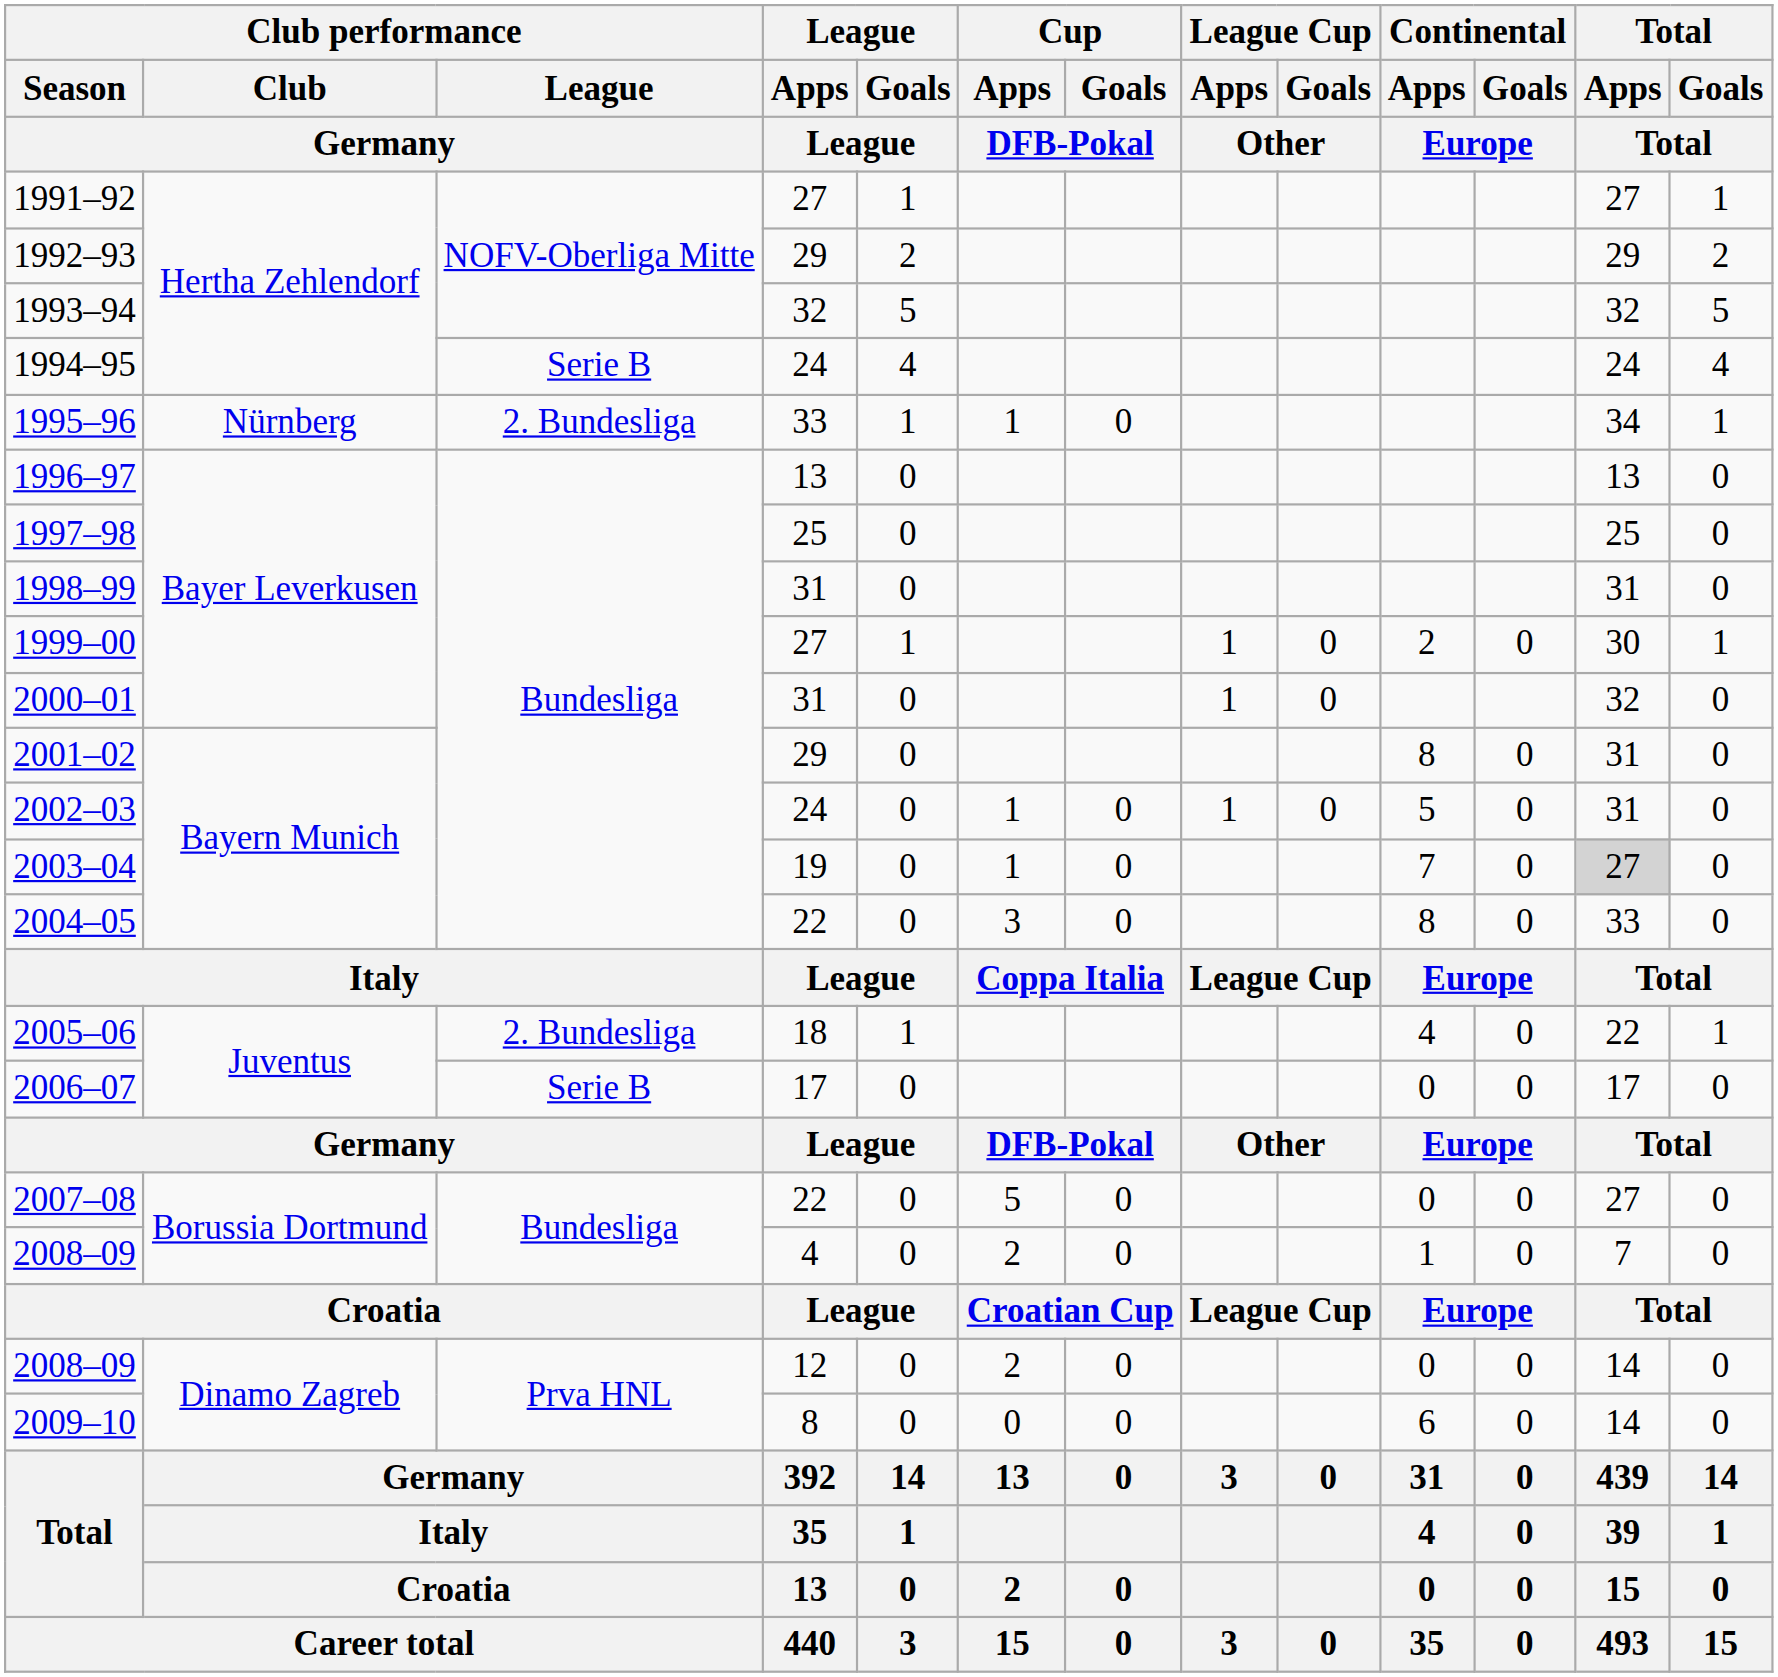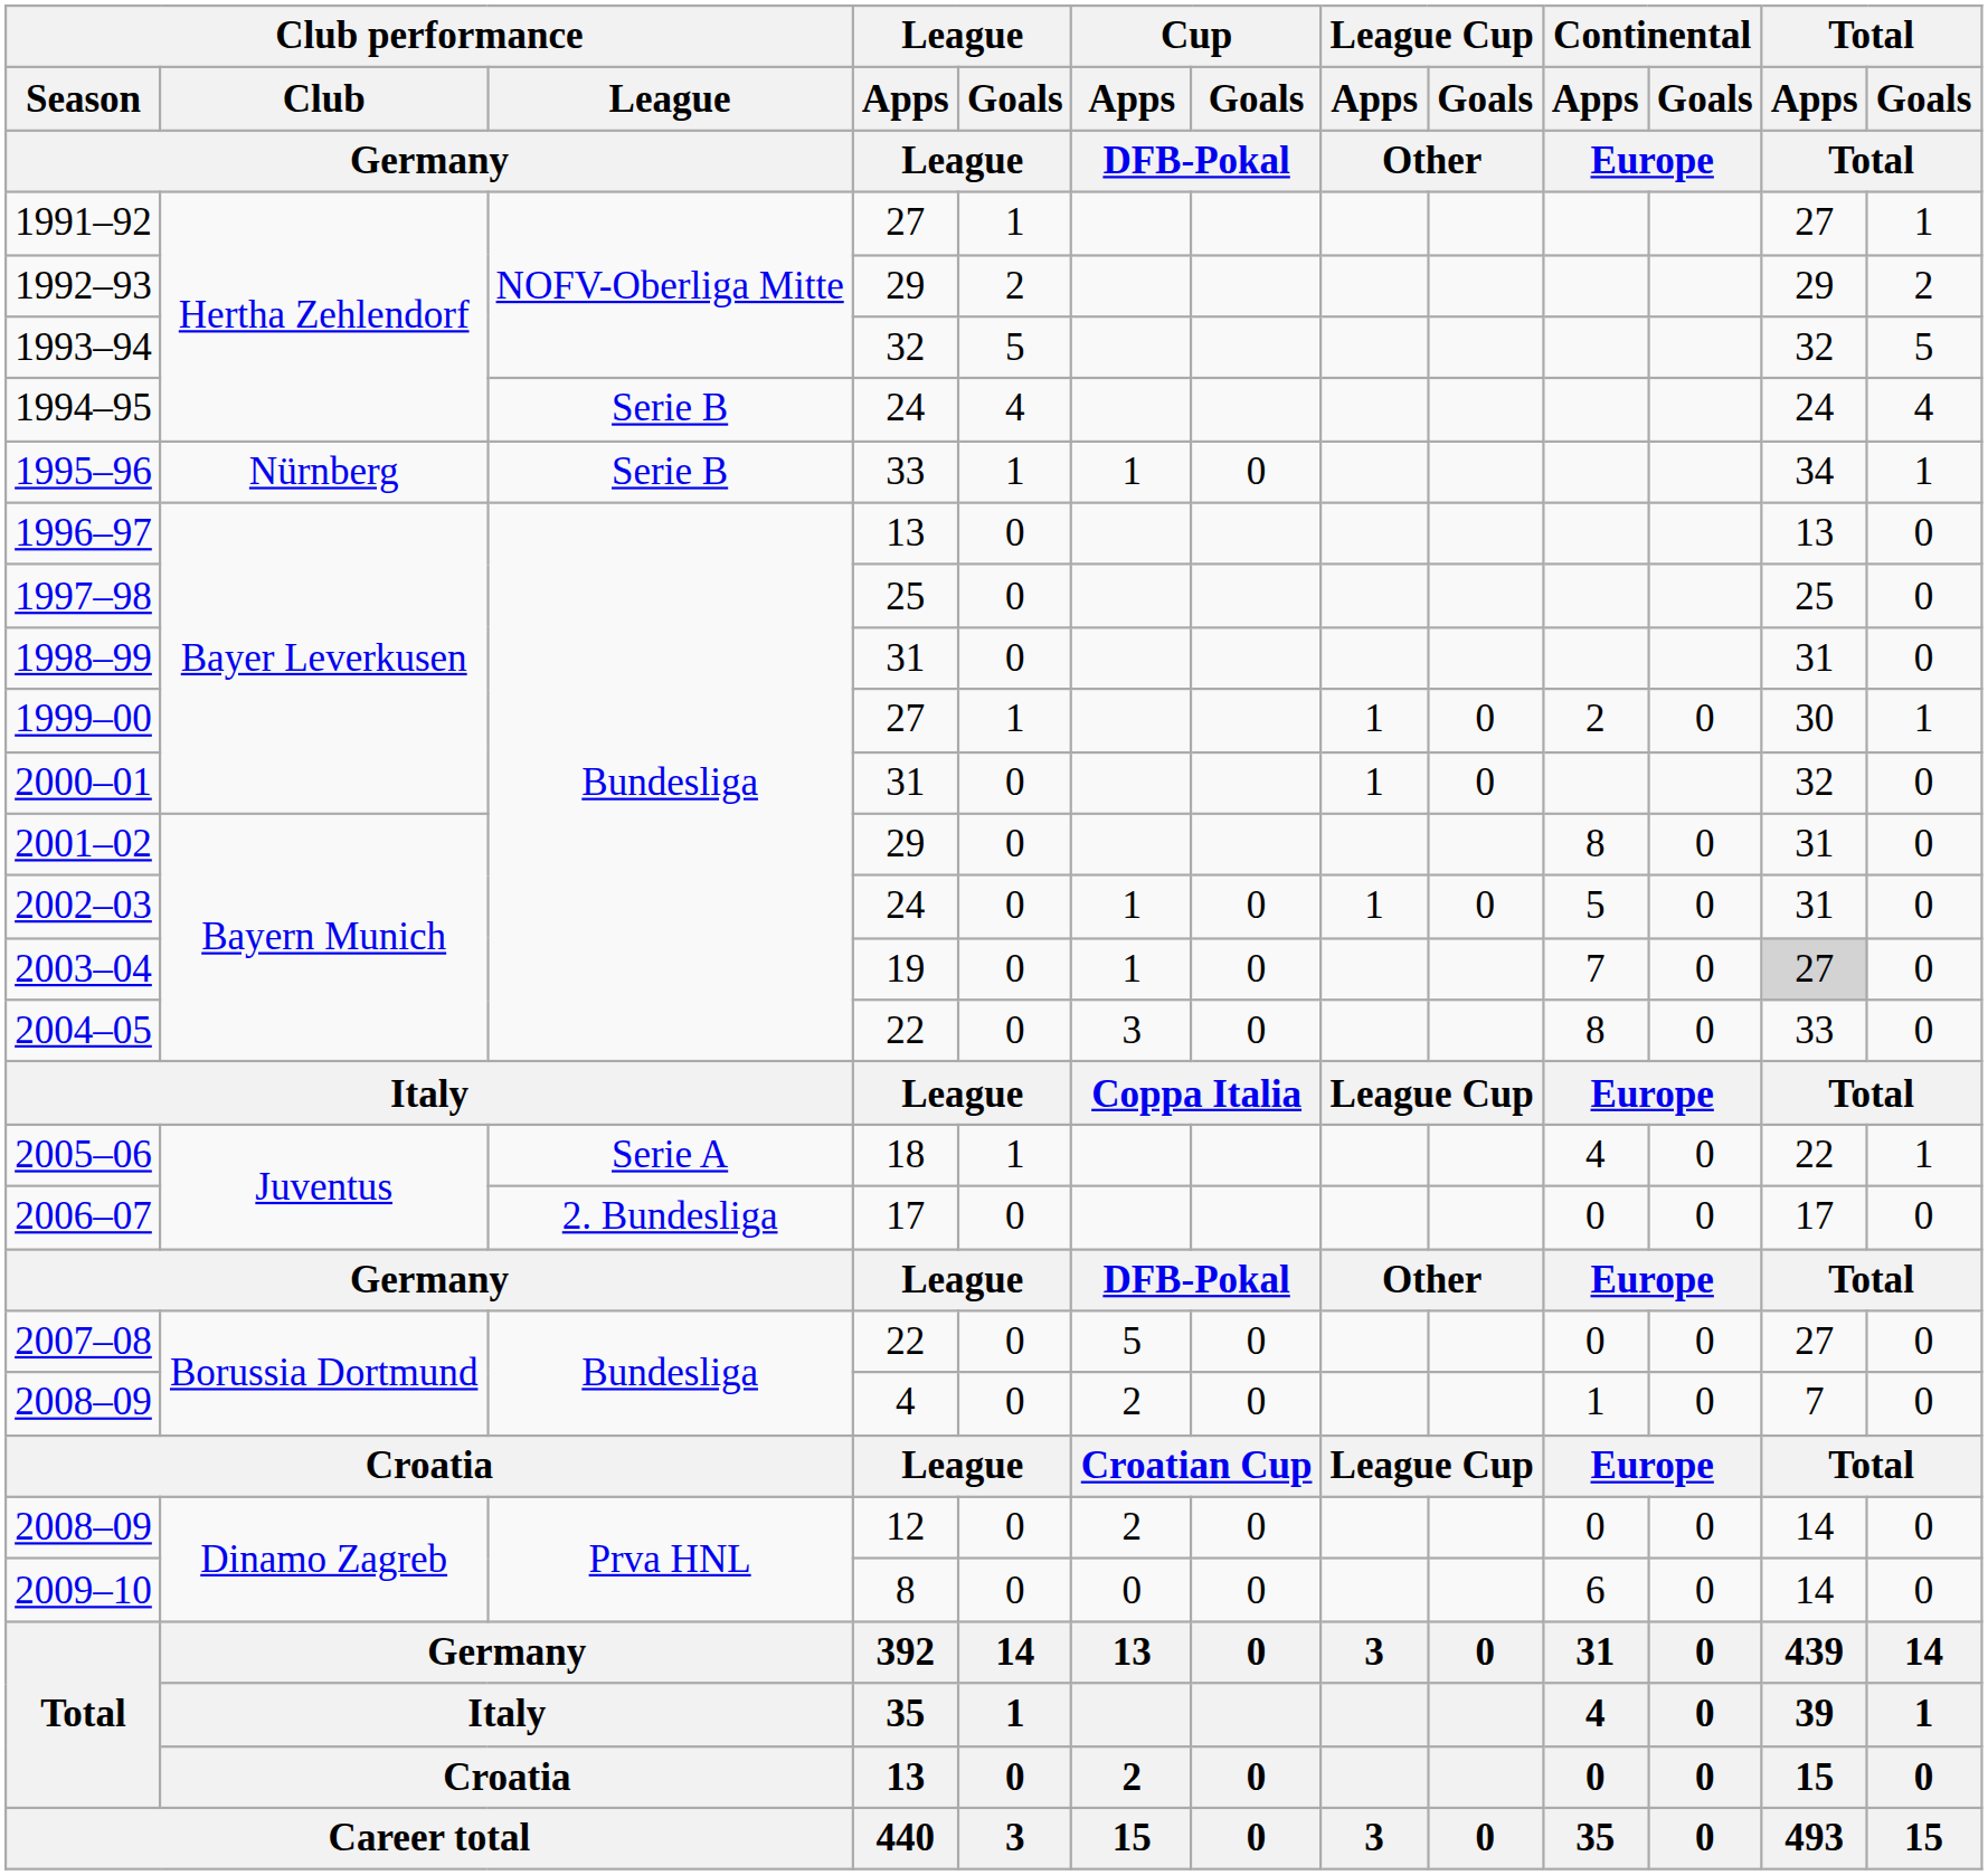1995–96 | Club performance / League / Germany: 2. Bundesliga -> Serie B
2005–06 | Club performance / League / Germany: 2. Bundesliga -> Serie A
2006–07 | Club performance / League / Germany: Serie B -> 2. Bundesliga
